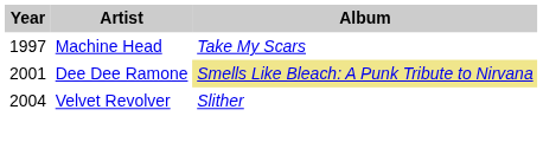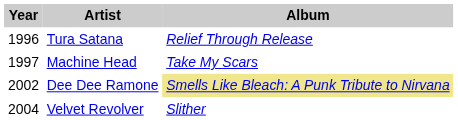+ row: 1996 | Tura Satana | Relief Through Release
Dee Dee Ramone | Year: 2001 -> 2002
